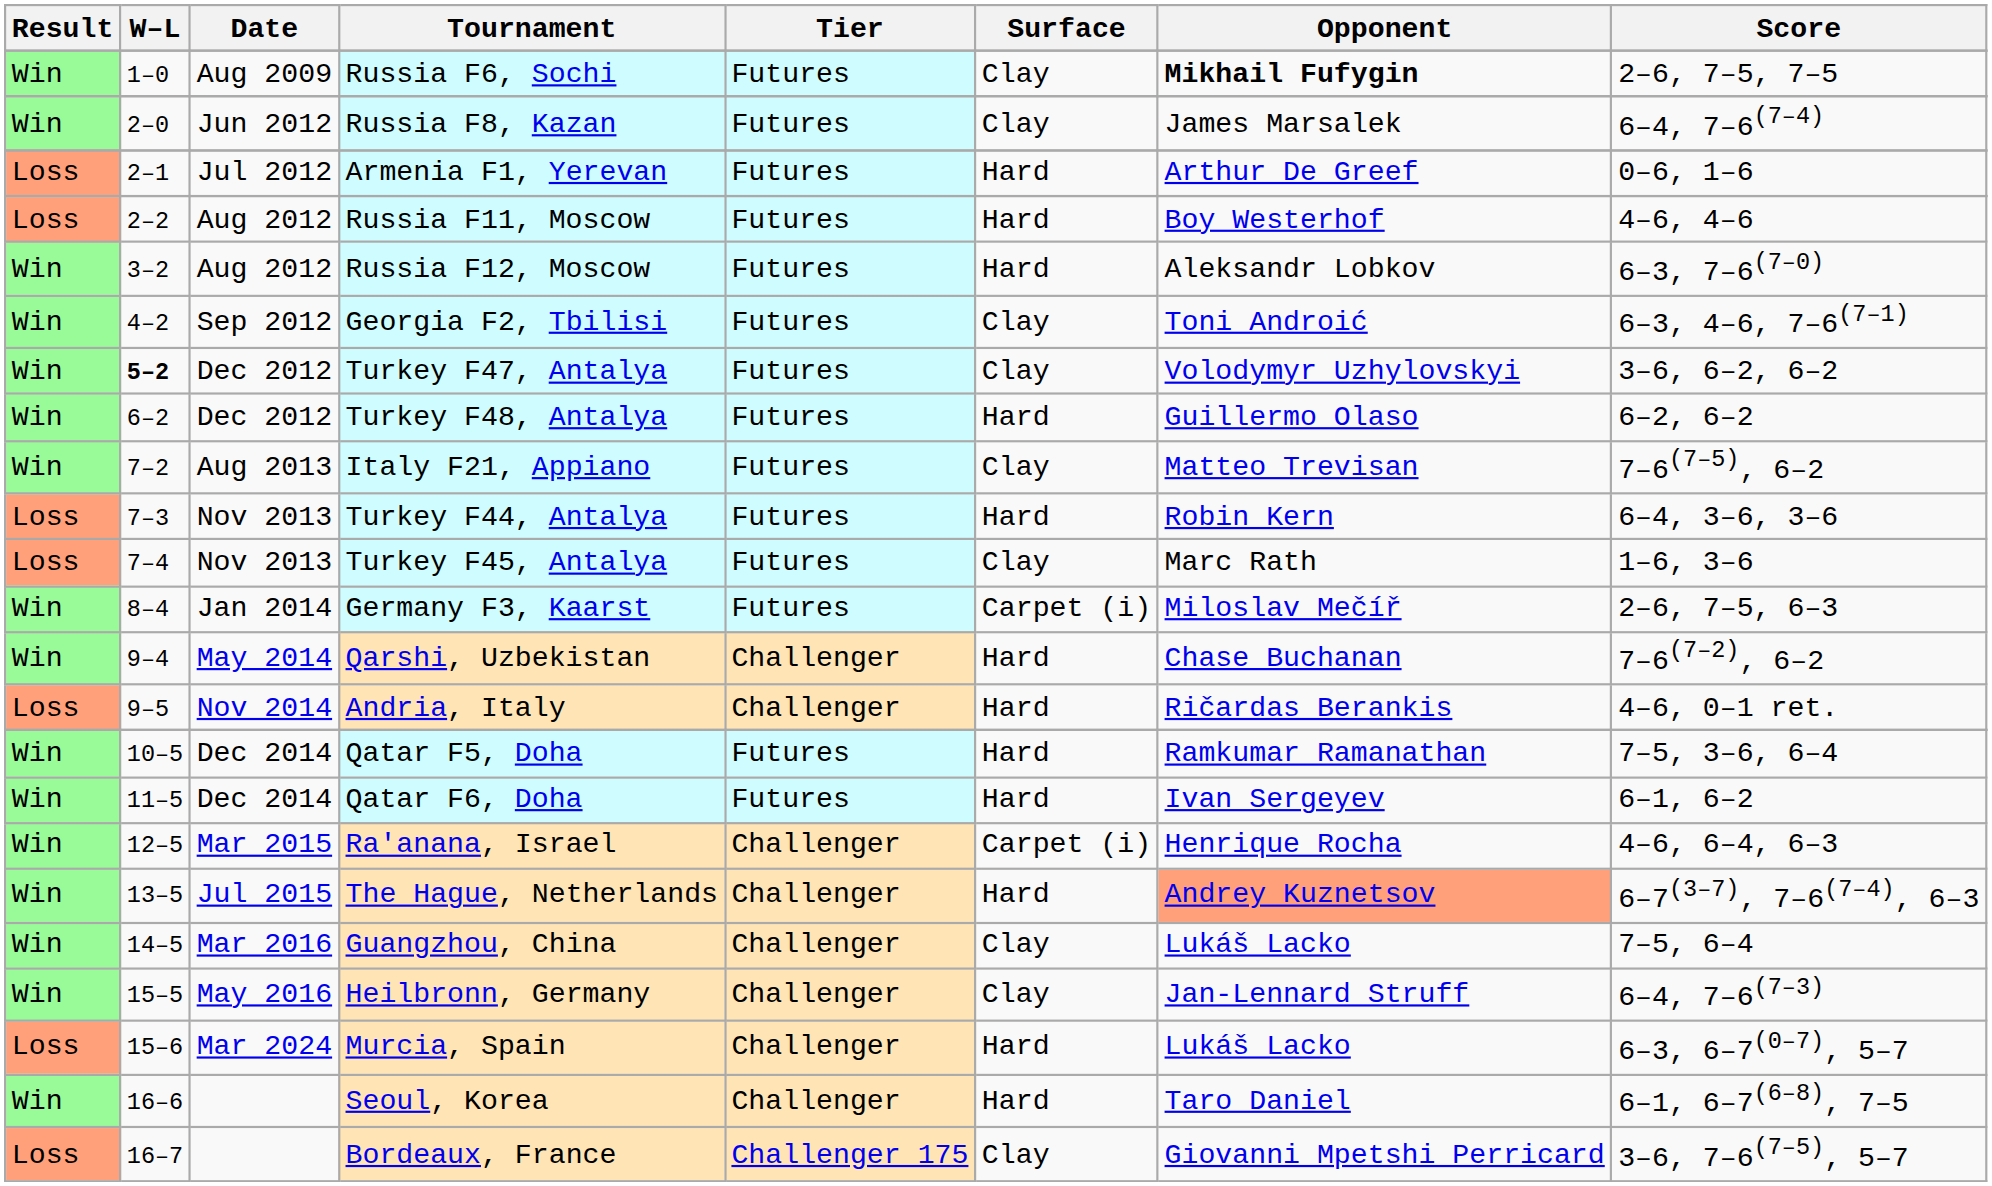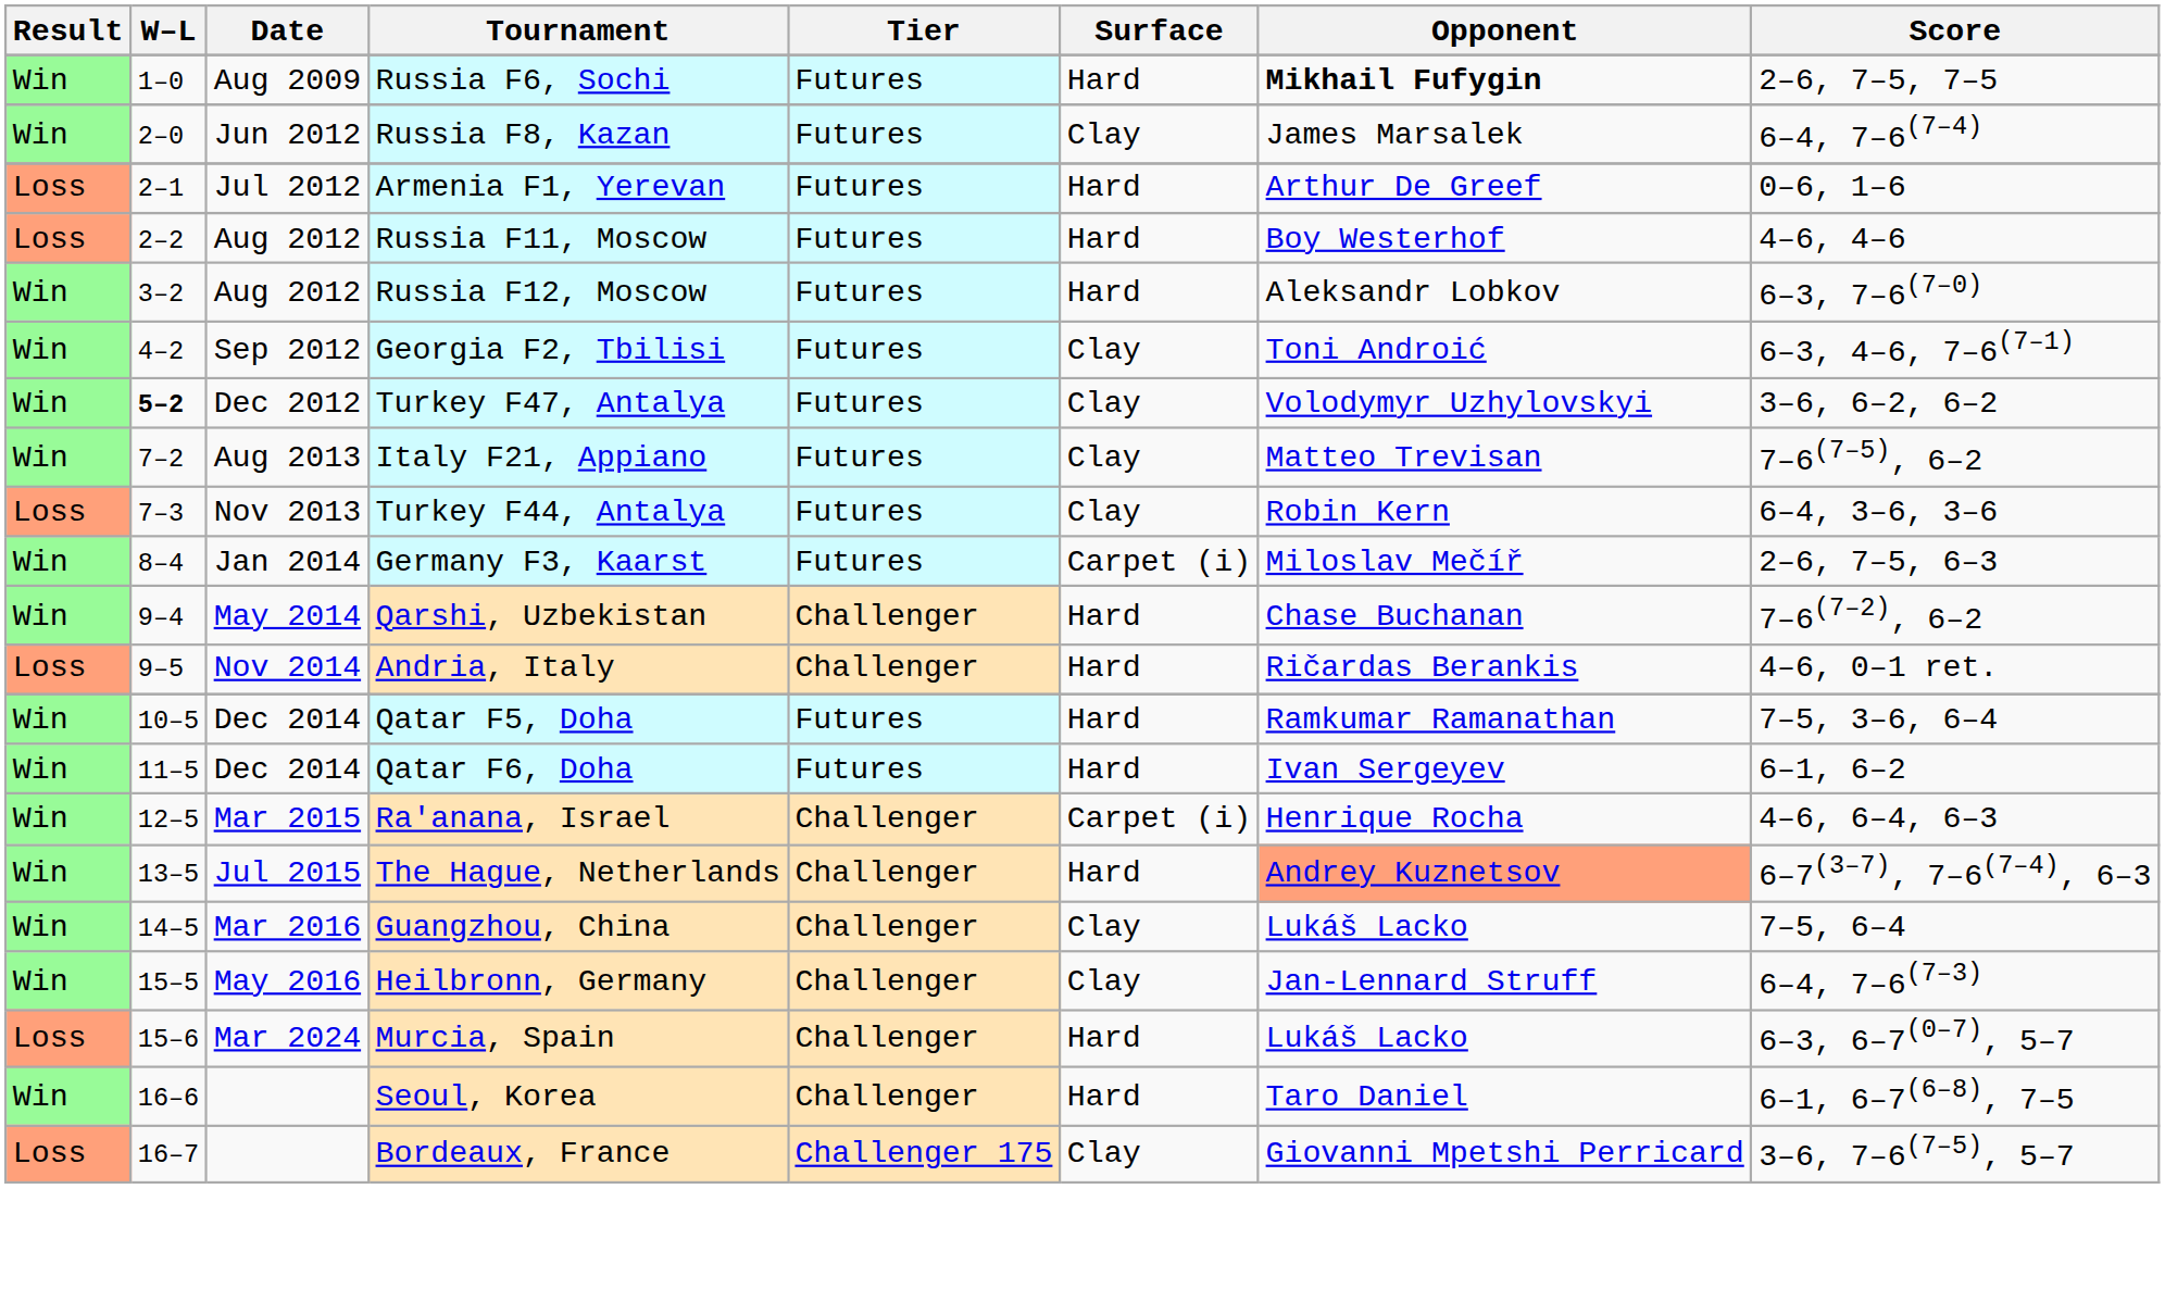Russia F6, Sochi | Surface: Clay -> Hard
- row: Win | 6–2 | Dec 2012 | Turkey F48, Antalya | Futures | Hard | Guillermo Olaso | 6–2, 6–2
Turkey F44, Antalya | Surface: Hard -> Clay
- row: Loss | 7–4 | Nov 2013 | Turkey F45, Antalya | Futures | Clay | Marc Rath | 1–6, 3–6
